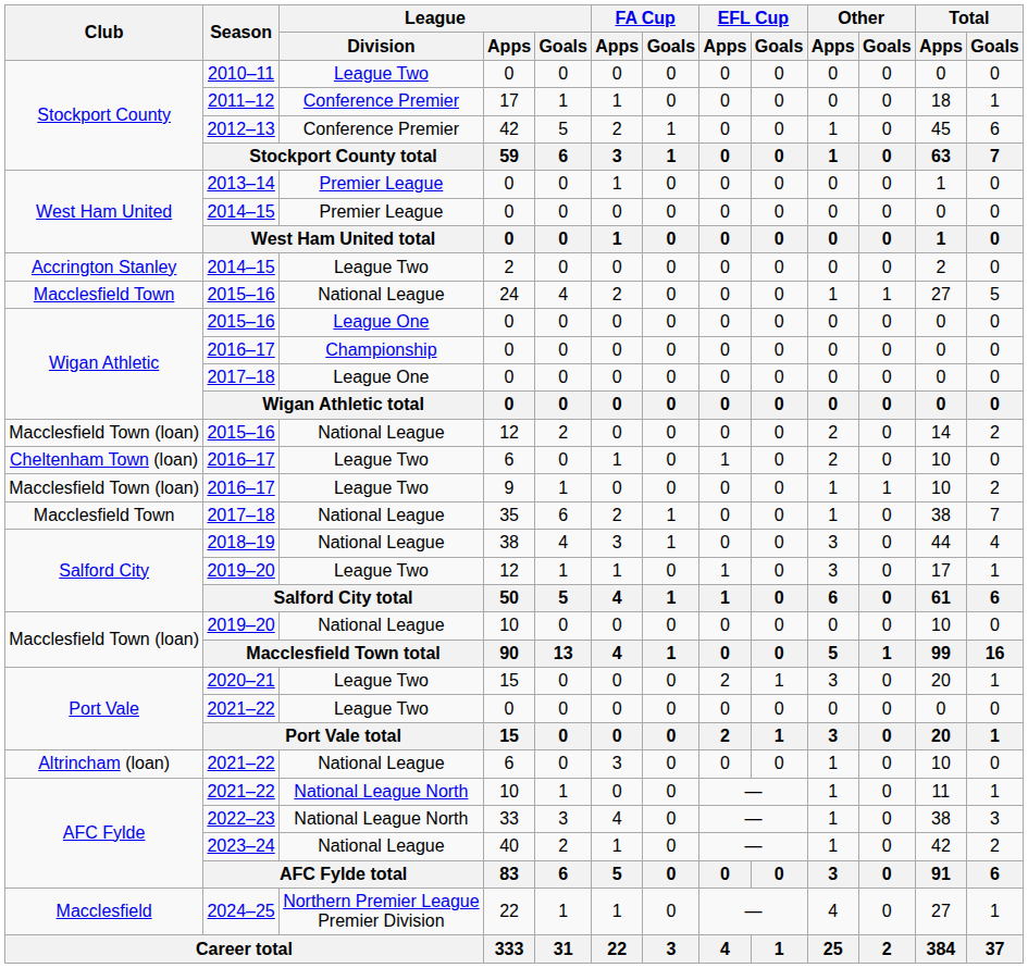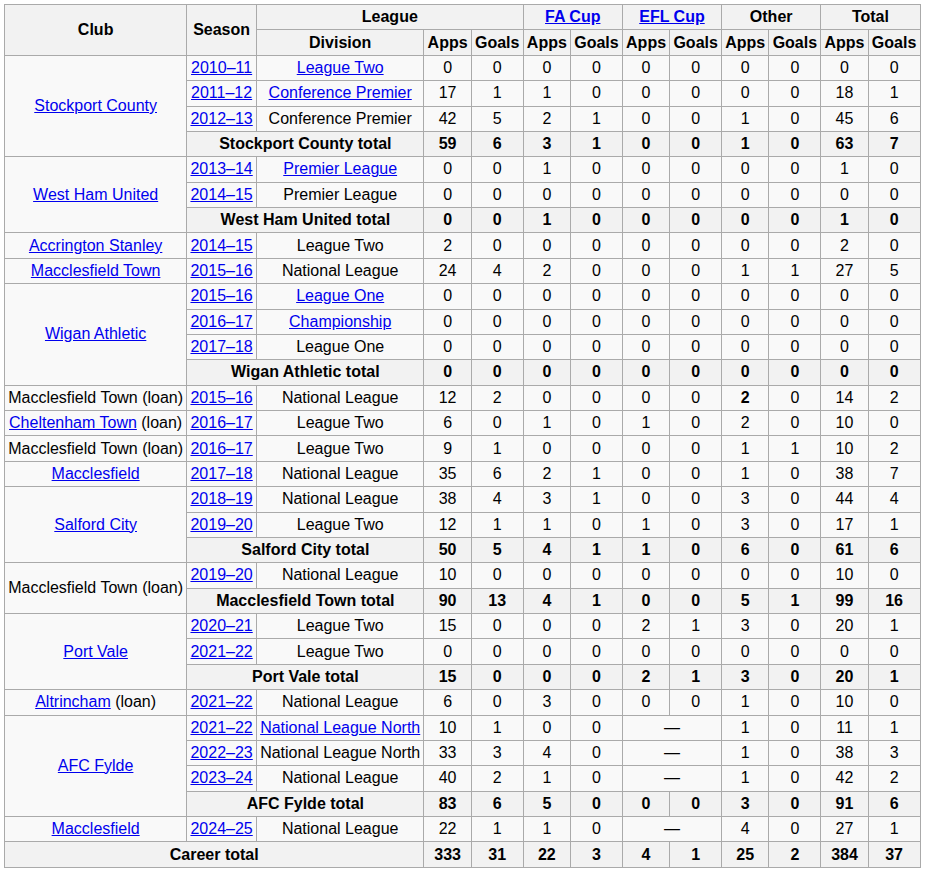2015–16 / 12 | Other / Apps: normal -> bold
2017–18 / 35 | Club: Macclesfield Town -> Macclesfield
2024–25 | League / Division: Northern Premier League Premier Division -> National League
